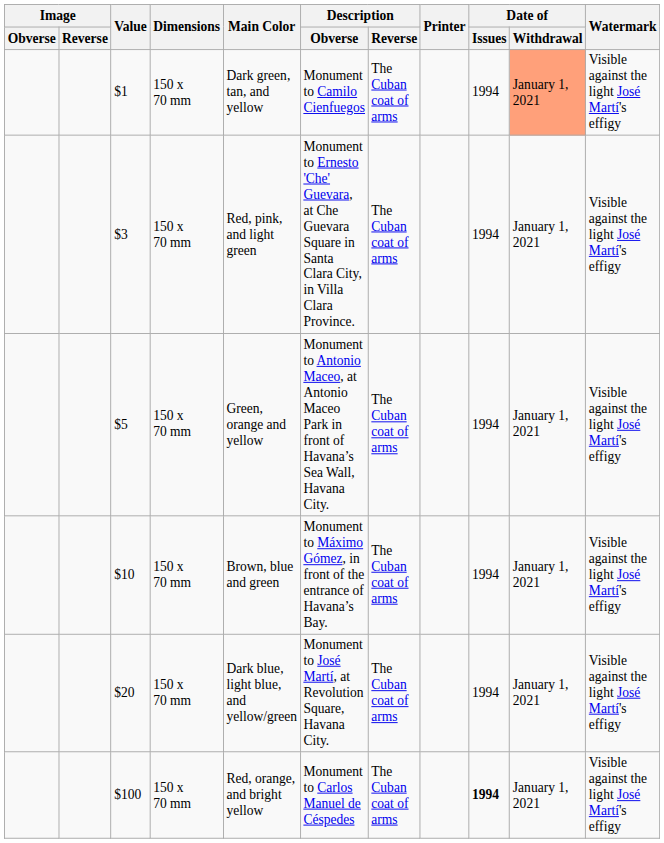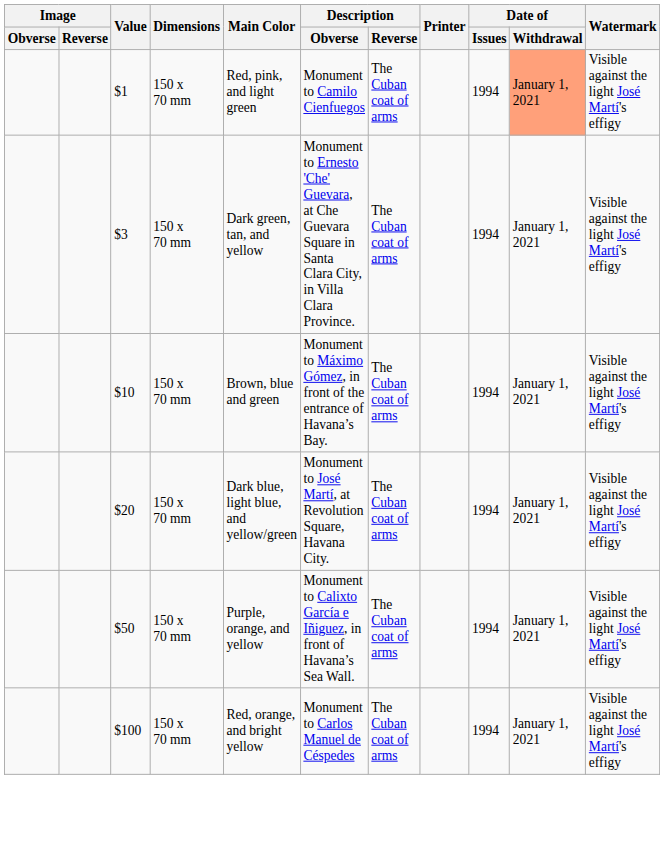$1 | Main Color: Dark green, tan, and yellow -> Red, pink, and light green
$3 | Main Color: Red, pink, and light green -> Dark green, tan, and yellow
- row: $5 | 150 x 70 mm | Green, orange and yellow | Monument to Antonio Maceo, at Antonio Maceo Park in front of Havana’s Sea Wall, Havana City. | The Cuban coat of arms | 1994 | January 1, 2021 | Visible against the light José Martí's effigy
+ row: $50 | 150 x 70 mm | Purple, orange, and yellow | Monument to Calixto García e Iñiguez, in front of Havana’s Sea Wall. | The Cuban coat of arms | 1994 | January 1, 2021 | Visible against the light José Martí's effigy
$100 | Date of / Issues: bold -> normal
